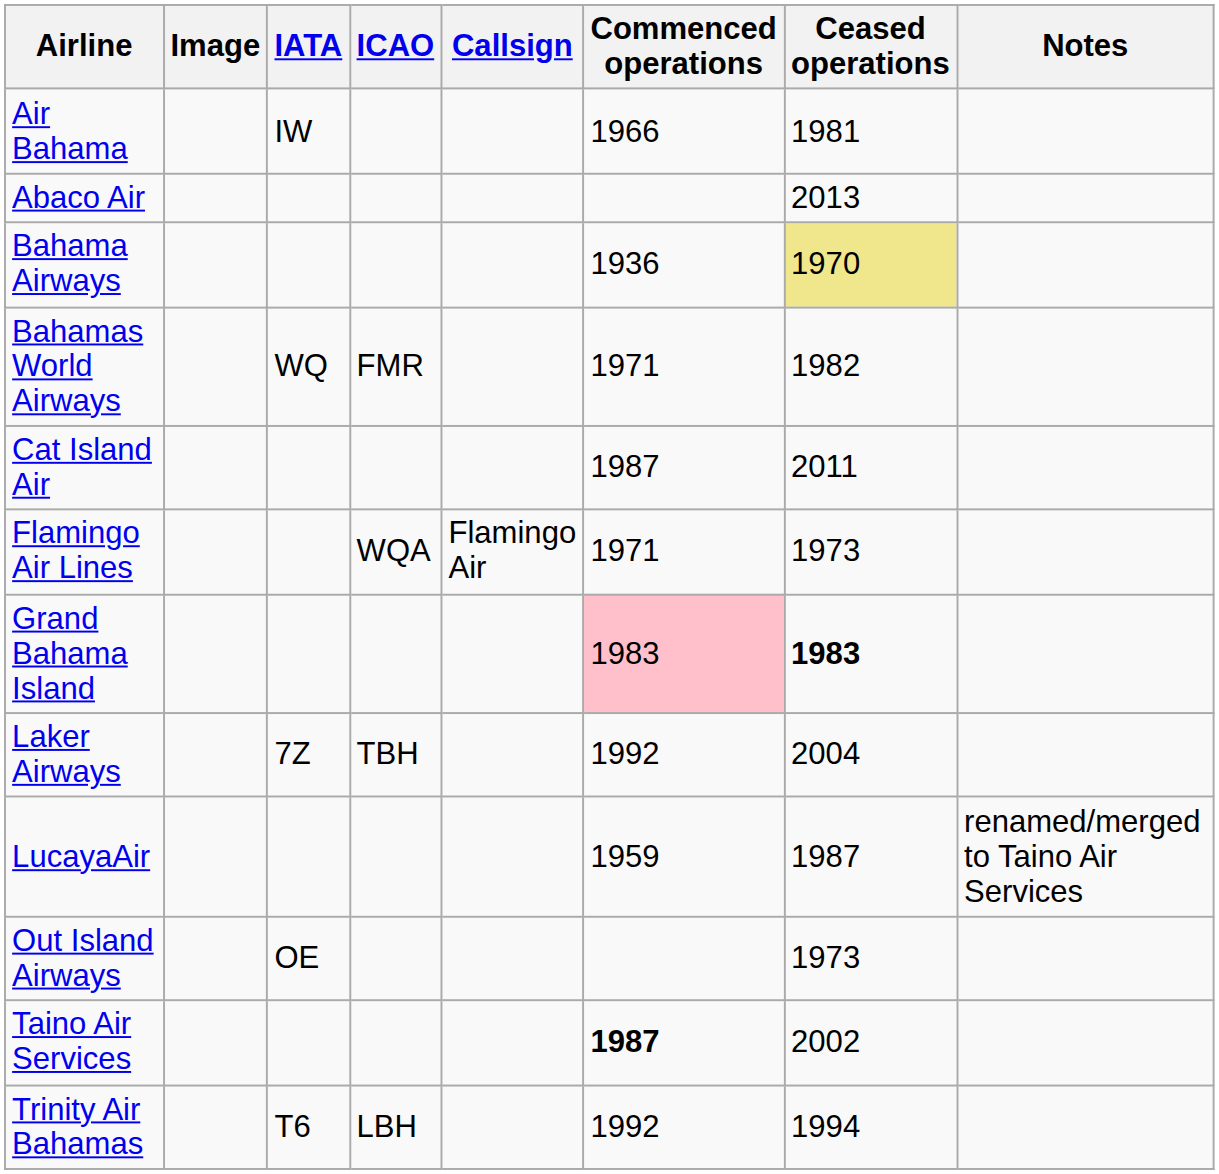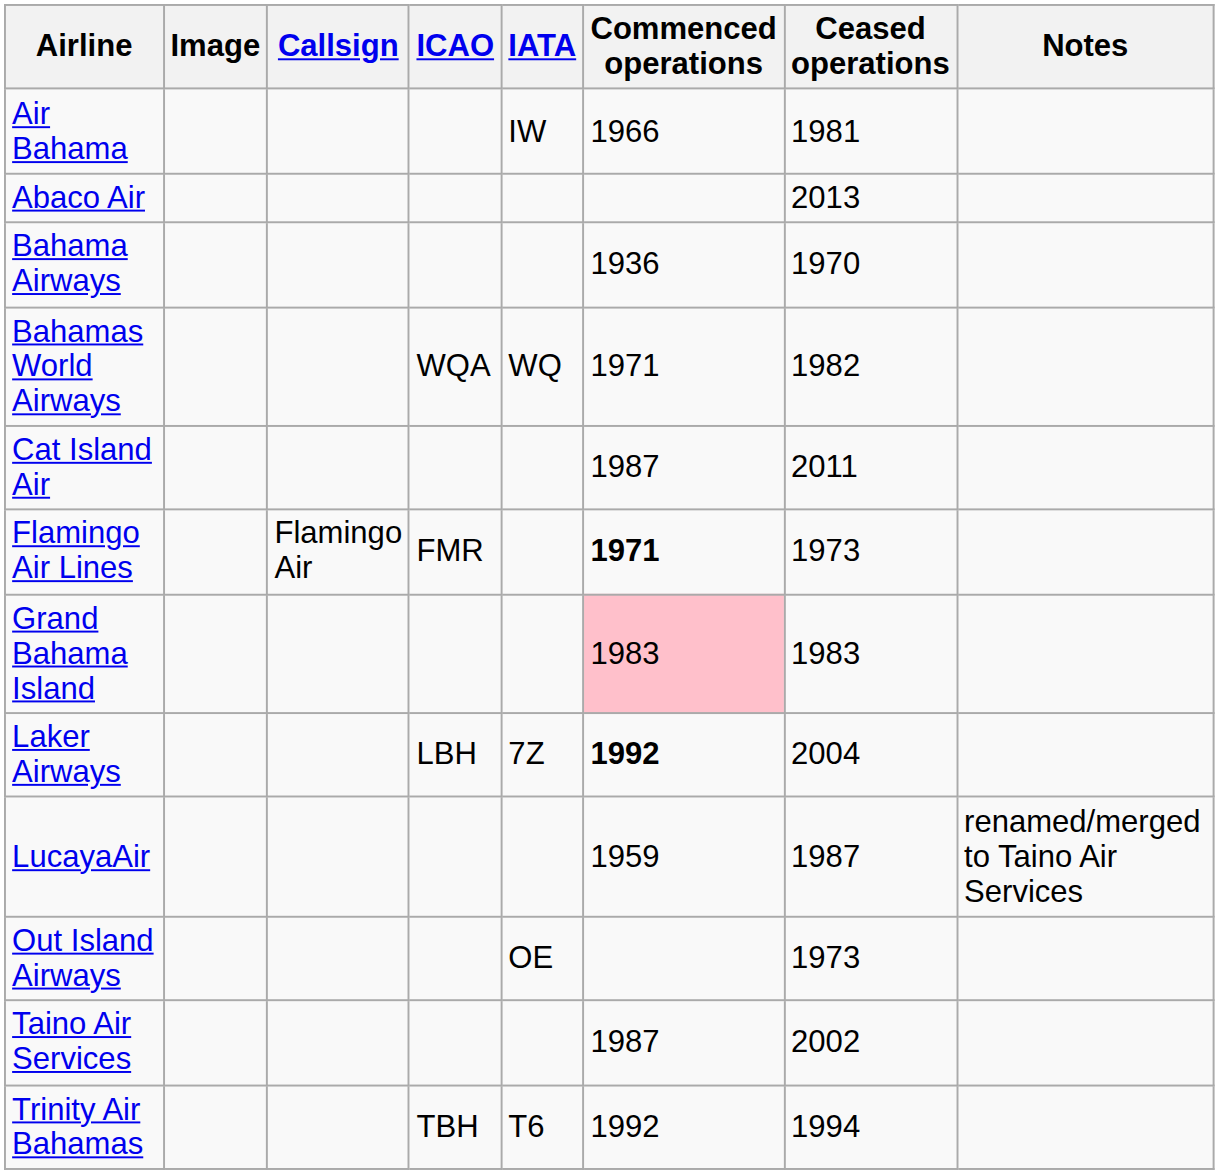columns swapped: IATA <-> Callsign
Bahama Airways | Ceased operations: khaki background -> no background
Bahamas World Airways | ICAO: FMR -> WQA
Flamingo Air Lines | ICAO: WQA -> FMR
Flamingo Air Lines | Commenced operations: normal -> bold
Grand Bahama Island | Ceased operations: bold -> normal
Laker Airways | ICAO: TBH -> LBH
Laker Airways | Commenced operations: normal -> bold
Taino Air Services | Commenced operations: bold -> normal
Trinity Air Bahamas | ICAO: LBH -> TBH
